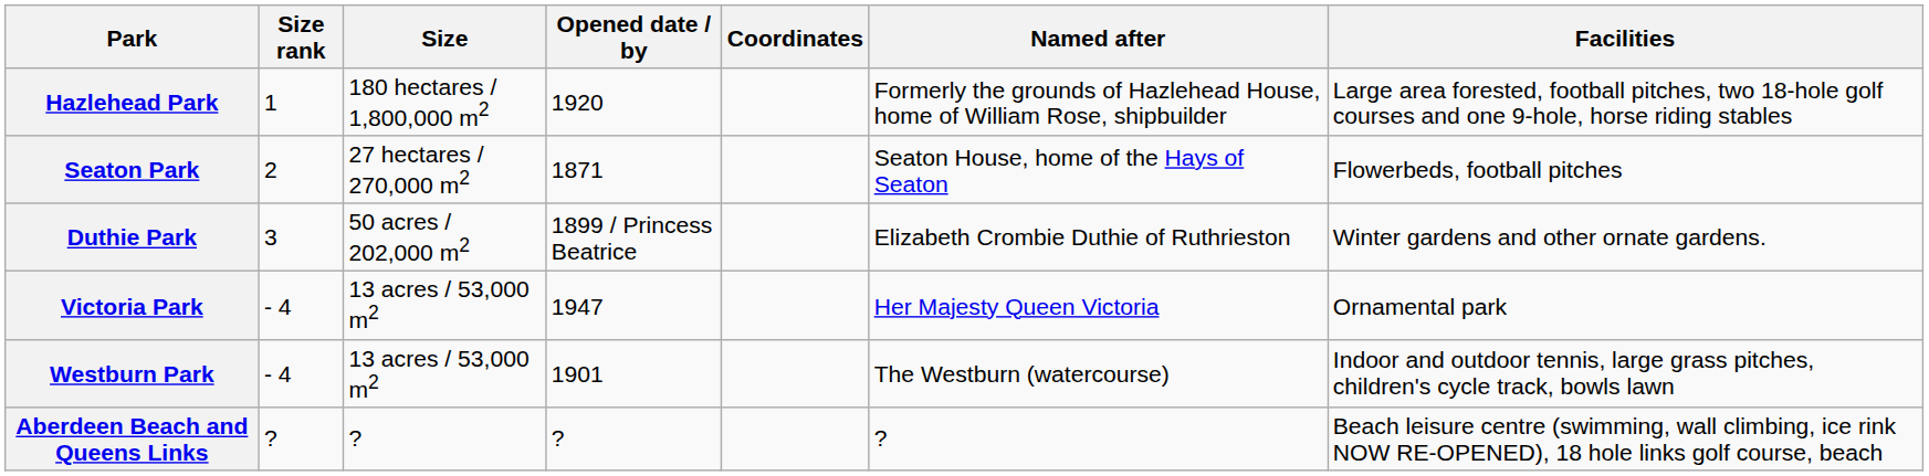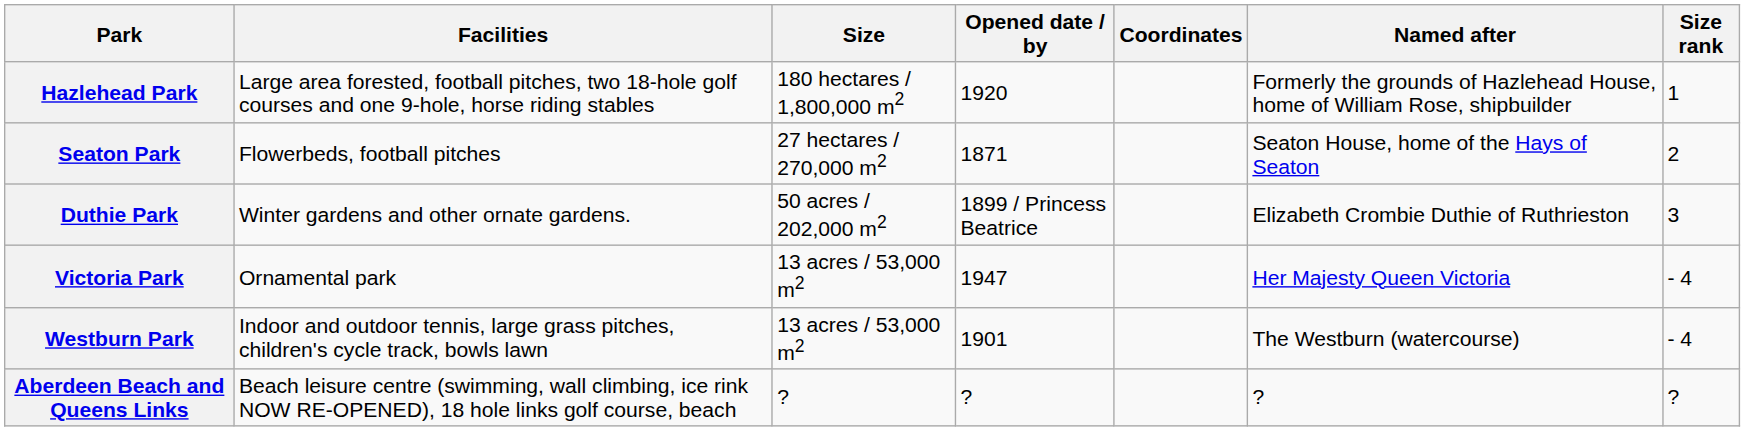columns swapped: Size rank <-> Facilities
